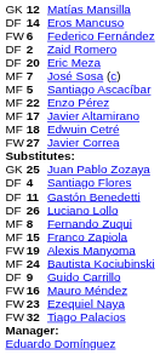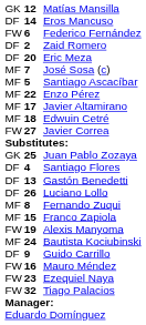Gastón Benedetti | column 2: 11 -> 13
